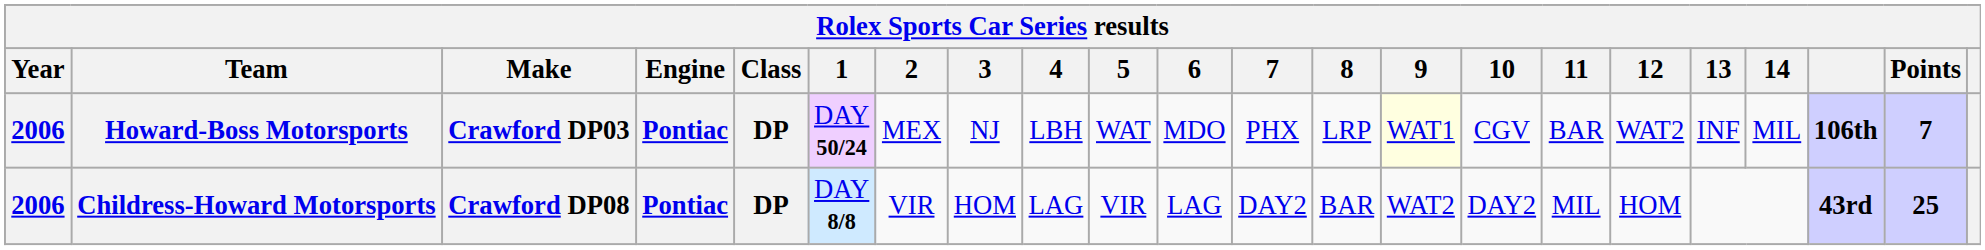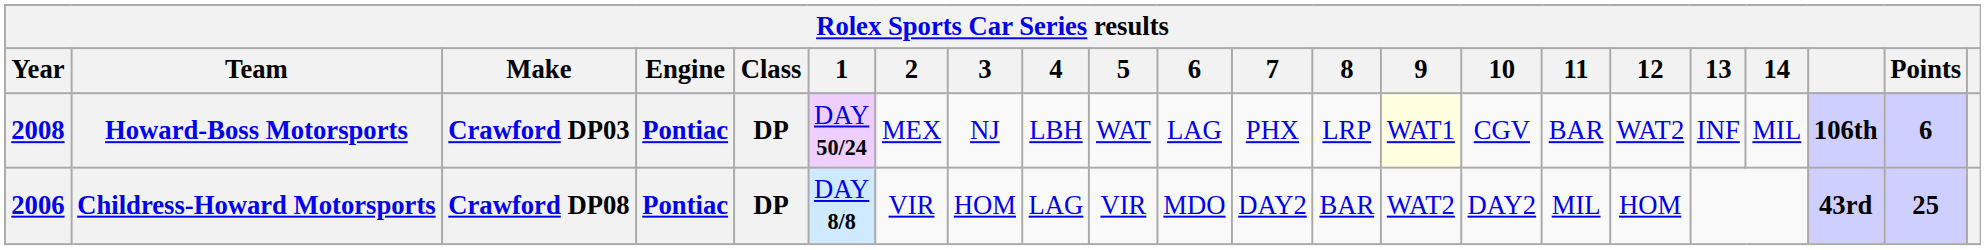Howard-Boss Motorsports | Year: 2006 -> 2008
Howard-Boss Motorsports | 6: MDO -> LAG
Howard-Boss Motorsports | Points: 7 -> 6
Childress-Howard Motorsports | 6: LAG -> MDO
